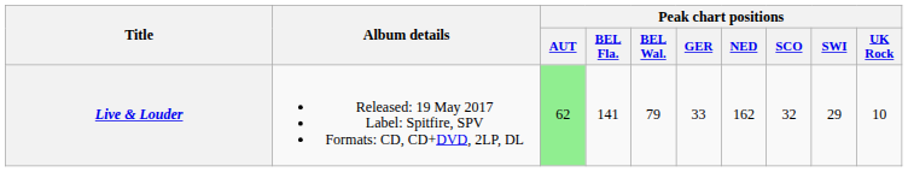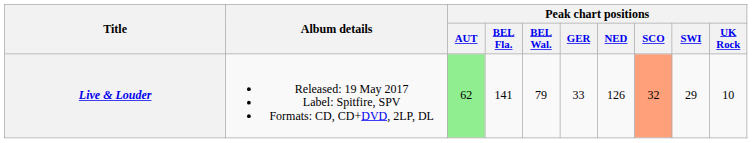Live & Louder | Peak chart positions / NED: 162 -> 126
Live & Louder | Peak chart positions / SCO: no background -> lightsalmon background
